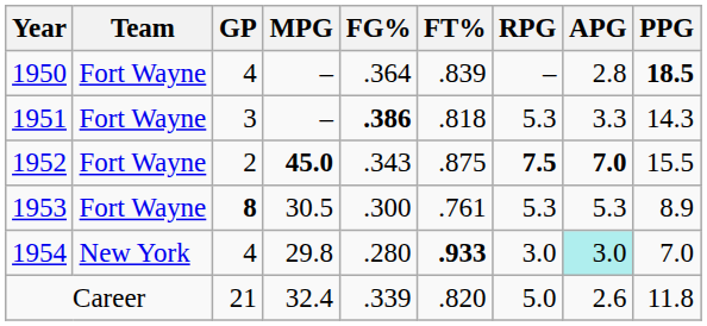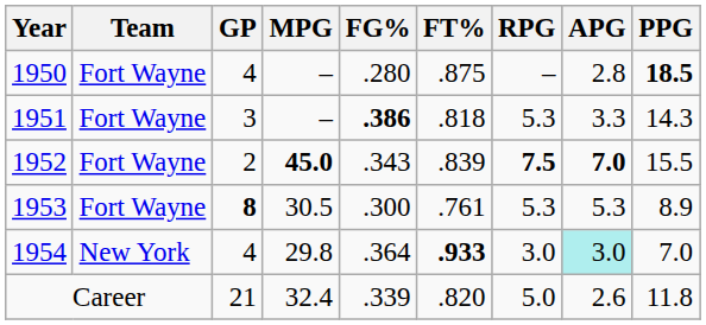1950 | FG%: .364 -> .280
1950 | FT%: .839 -> .875
1952 | FT%: .875 -> .839
1954 | FG%: .280 -> .364
